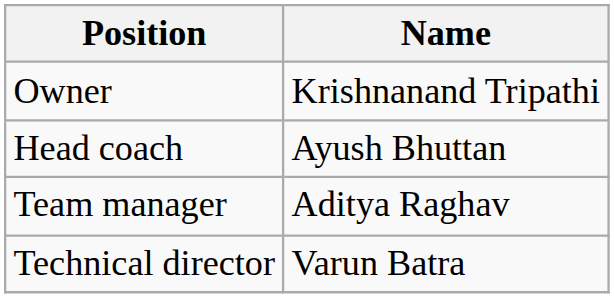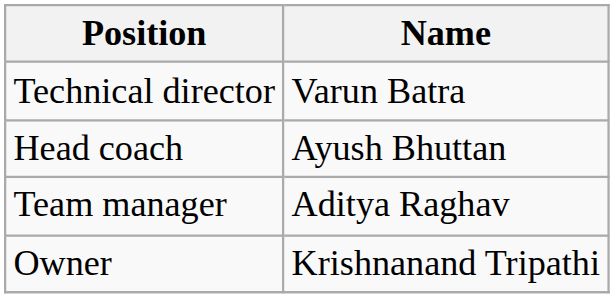rows swapped: Owner <-> Technical director
